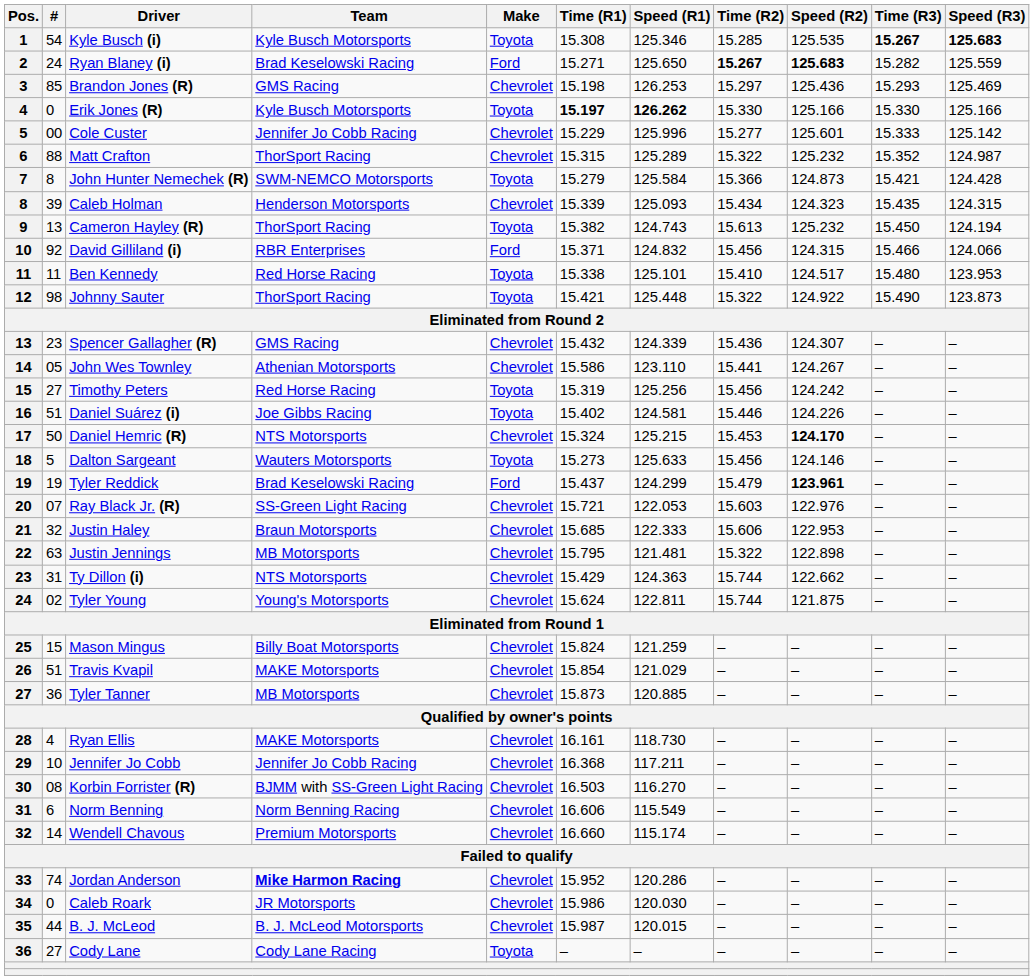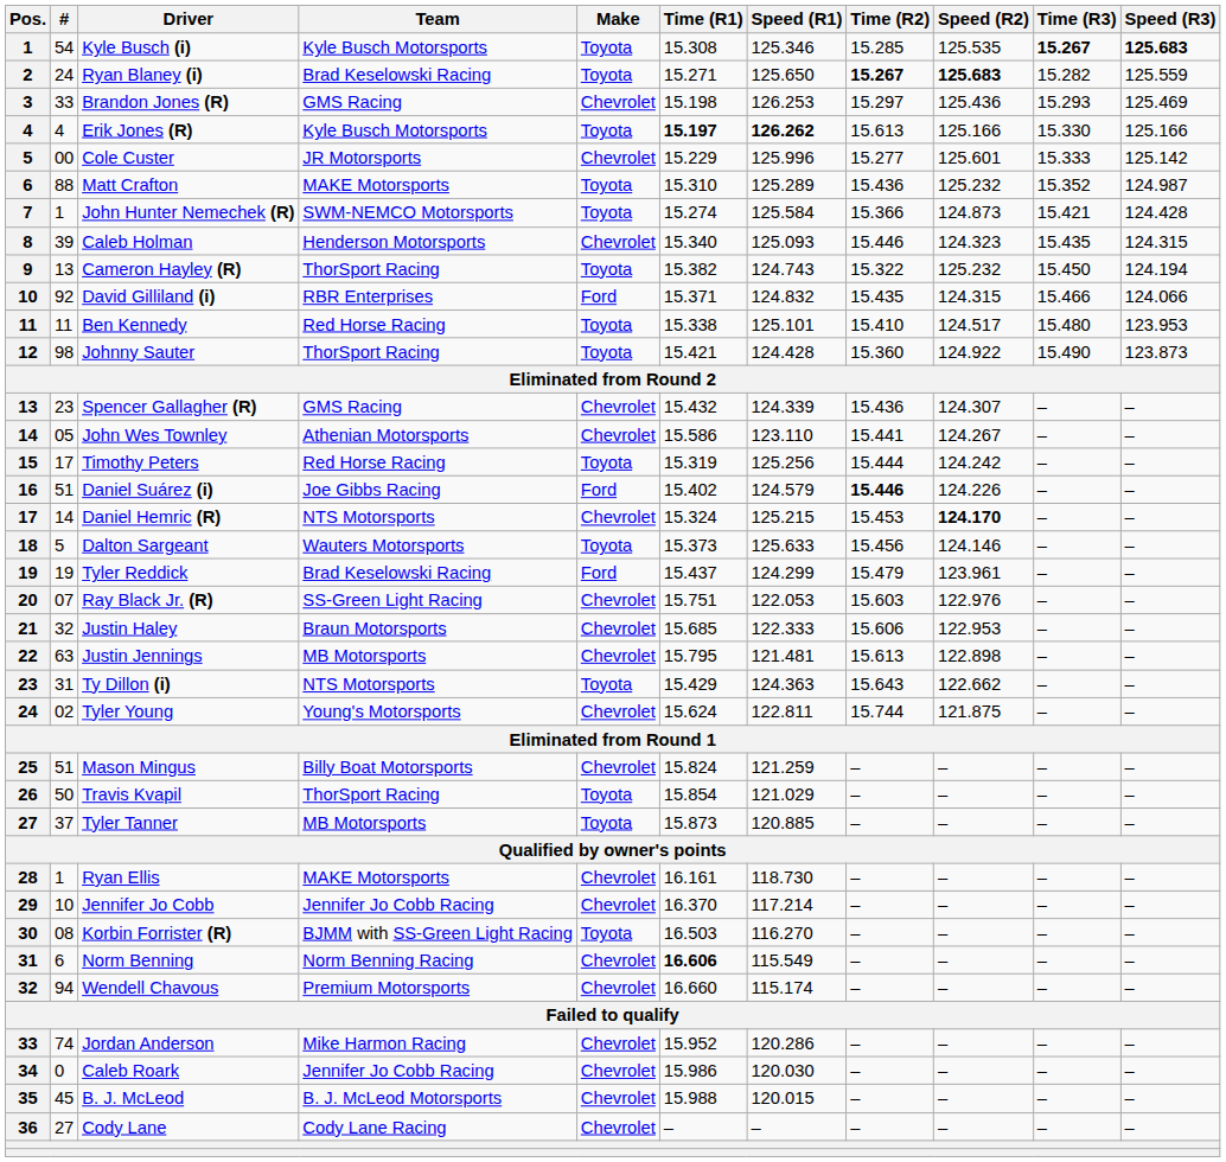Ryan Blaney (i) | Make: Ford -> Toyota
Brandon Jones (R) | #: 85 -> 33
Erik Jones (R) | #: 0 -> 4
Erik Jones (R) | Time (R2): 15.330 -> 15.613
Cole Custer | Team: Jennifer Jo Cobb Racing -> JR Motorsports
Matt Crafton | Team: ThorSport Racing -> MAKE Motorsports
Matt Crafton | Make: Chevrolet -> Toyota
Matt Crafton | Time (R1): 15.315 -> 15.310
Matt Crafton | Time (R2): 15.322 -> 15.436
John Hunter Nemechek (R) | #: 8 -> 1
John Hunter Nemechek (R) | Time (R1): 15.279 -> 15.274
Caleb Holman | Time (R1): 15.339 -> 15.340
Caleb Holman | Time (R2): 15.434 -> 15.446
Cameron Hayley (R) | Time (R2): 15.613 -> 15.322
David Gilliland (i) | Time (R2): 15.456 -> 15.435
Johnny Sauter | Speed (R1): 125.448 -> 124.428
Johnny Sauter | Time (R2): 15.322 -> 15.360
Timothy Peters | #: 27 -> 17
Timothy Peters | Time (R2): 15.456 -> 15.444
Daniel Suárez (i) | Make: Toyota -> Ford
Daniel Suárez (i) | Speed (R1): 124.581 -> 124.579
Daniel Suárez (i) | Time (R2): normal -> bold
Daniel Hemric (R) | #: 50 -> 14
Dalton Sargeant | Time (R1): 15.273 -> 15.373
Tyler Reddick | Speed (R2): bold -> normal
Ray Black Jr. (R) | Time (R1): 15.721 -> 15.751
Justin Jennings | Time (R2): 15.322 -> 15.613
Ty Dillon (i) | Make: Chevrolet -> Toyota
Ty Dillon (i) | Time (R2): 15.744 -> 15.643
Mason Mingus | #: 15 -> 51
Travis Kvapil | #: 51 -> 50
Travis Kvapil | Team: MAKE Motorsports -> ThorSport Racing
Travis Kvapil | Make: Chevrolet -> Toyota
Tyler Tanner | #: 36 -> 37
Tyler Tanner | Make: Chevrolet -> Toyota
Ryan Ellis | #: 4 -> 1
Jennifer Jo Cobb | Time (R1): 16.368 -> 16.370
Jennifer Jo Cobb | Speed (R1): 117.211 -> 117.214
Korbin Forrister (R) | Make: Chevrolet -> Toyota
Norm Benning | Time (R1): normal -> bold
Wendell Chavous | #: 14 -> 94
Jordan Anderson | Team: bold -> normal
Caleb Roark | Team: JR Motorsports -> Jennifer Jo Cobb Racing
B. J. McLeod | #: 44 -> 45
B. J. McLeod | Time (R1): 15.987 -> 15.988
Cody Lane | Make: Toyota -> Chevrolet
